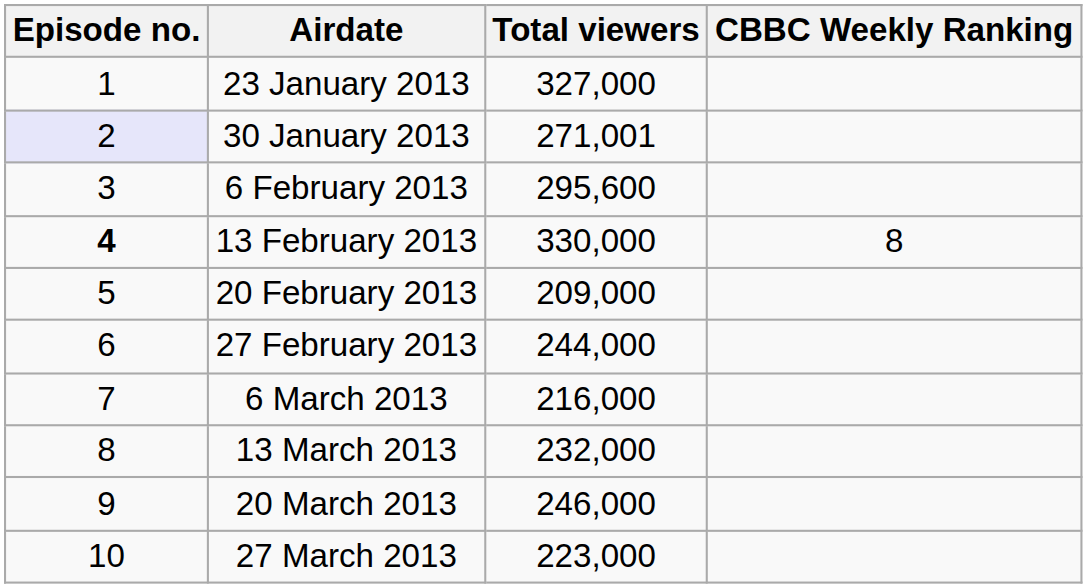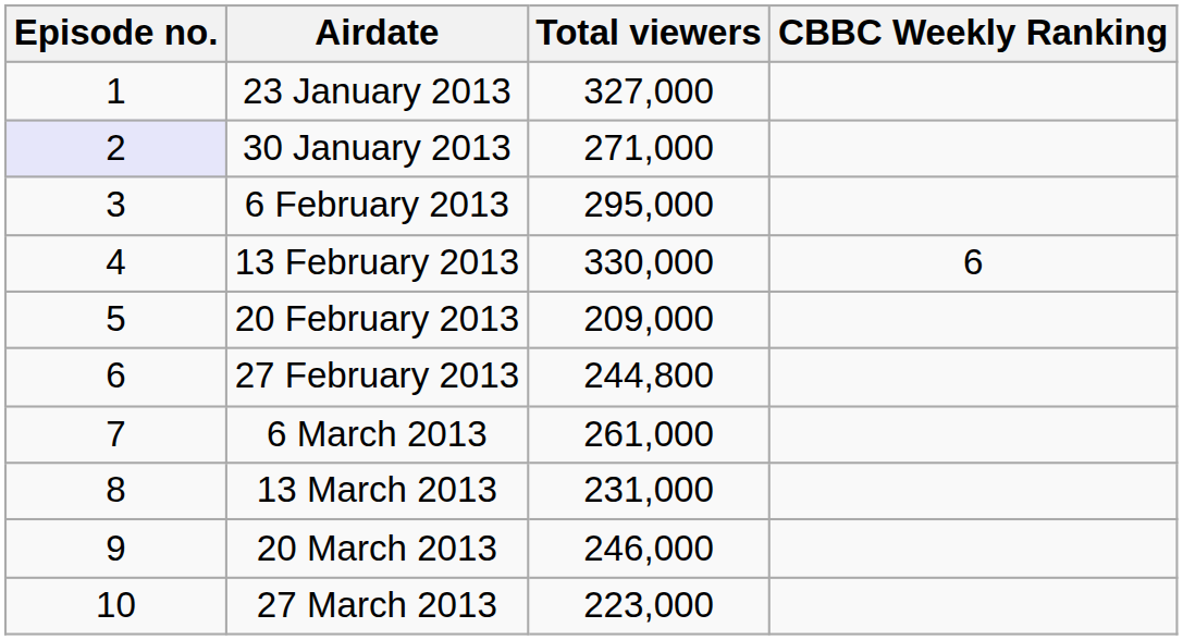30 January 2013 | Total viewers: 271,001 -> 271,000
6 February 2013 | Total viewers: 295,600 -> 295,000
13 February 2013 | Episode no.: bold -> normal
13 February 2013 | CBBC Weekly Ranking: 8 -> 6
27 February 2013 | Total viewers: 244,000 -> 244,800
6 March 2013 | Total viewers: 216,000 -> 261,000
13 March 2013 | Total viewers: 232,000 -> 231,000
